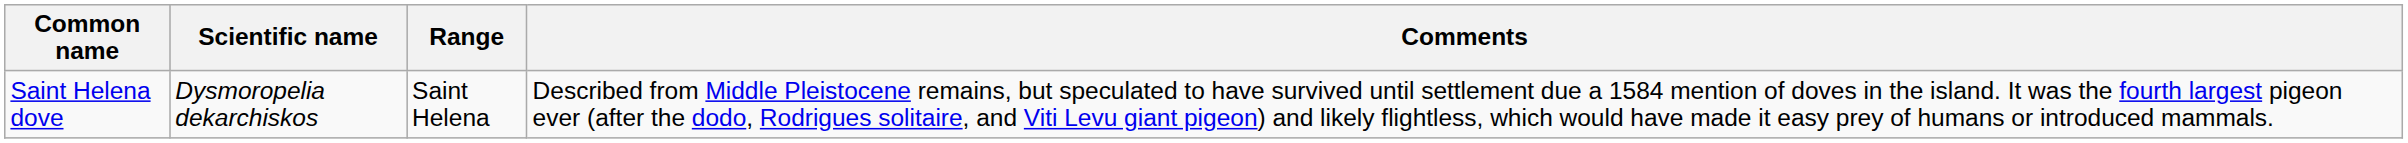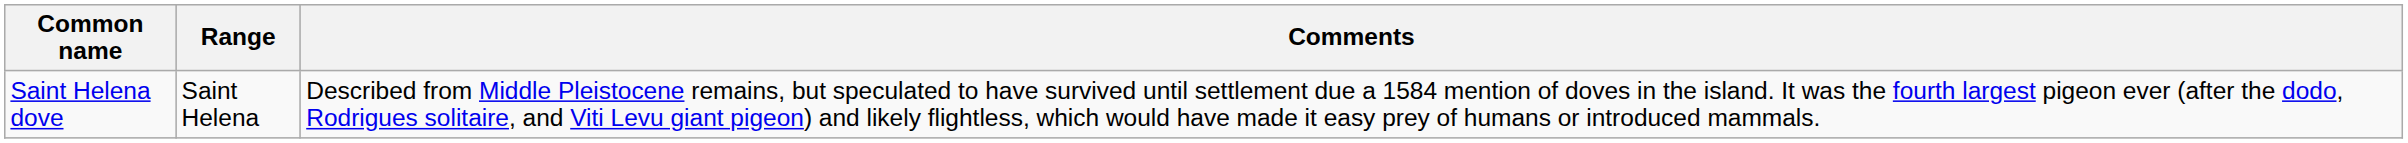- column: Scientific name | Dysmoropelia dekarchiskos
